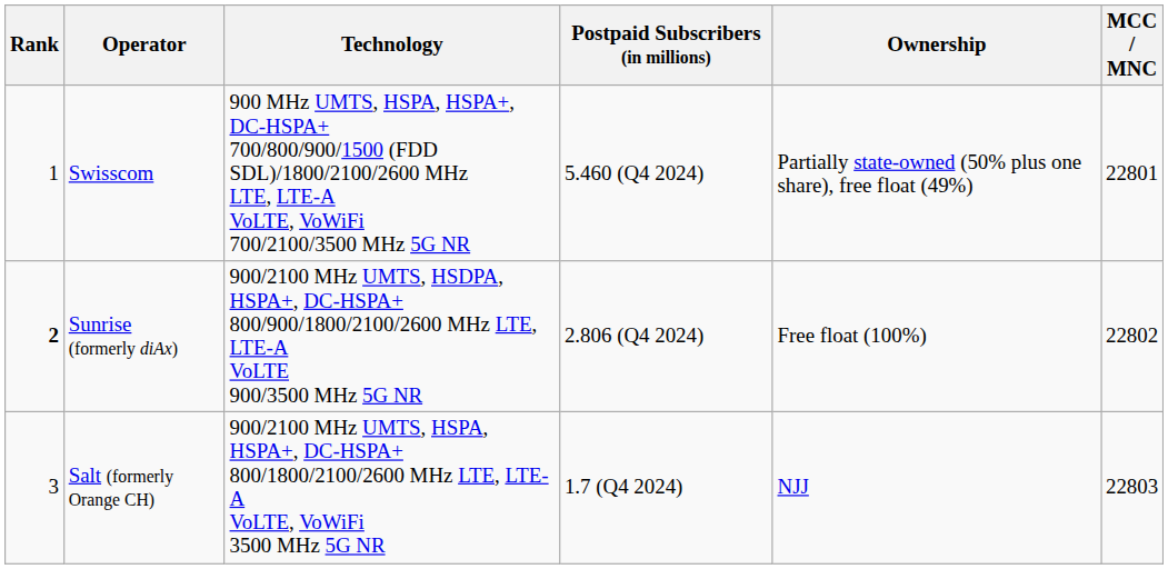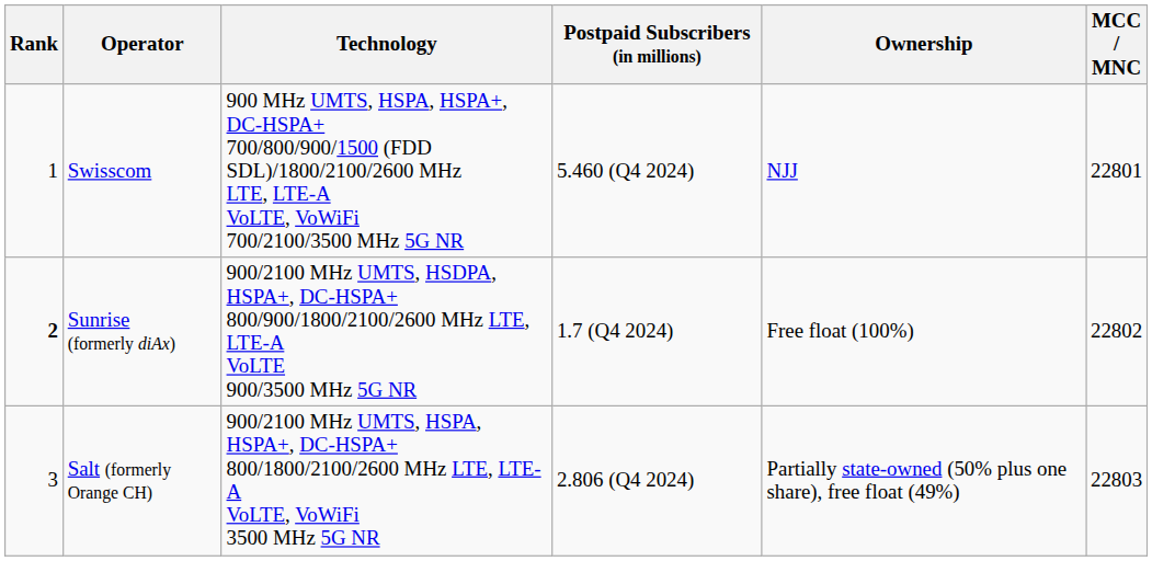Swisscom | Ownership: Partially state-owned (50% plus one share), free float (49%) -> NJJ
Sunrise (formerly diAx) | Postpaid Subscribers (in millions): 2.806 (Q4 2024) -> 1.7 (Q4 2024)
Salt (formerly Orange CH) | Postpaid Subscribers (in millions): 1.7 (Q4 2024) -> 2.806 (Q4 2024)
Salt (formerly Orange CH) | Ownership: NJJ -> Partially state-owned (50% plus one share), free float (49%)
